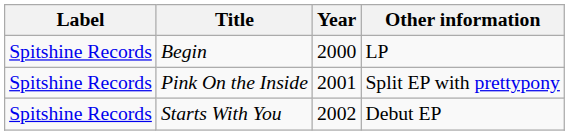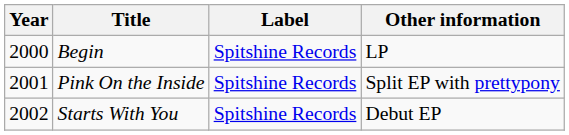columns swapped: Year <-> Label
